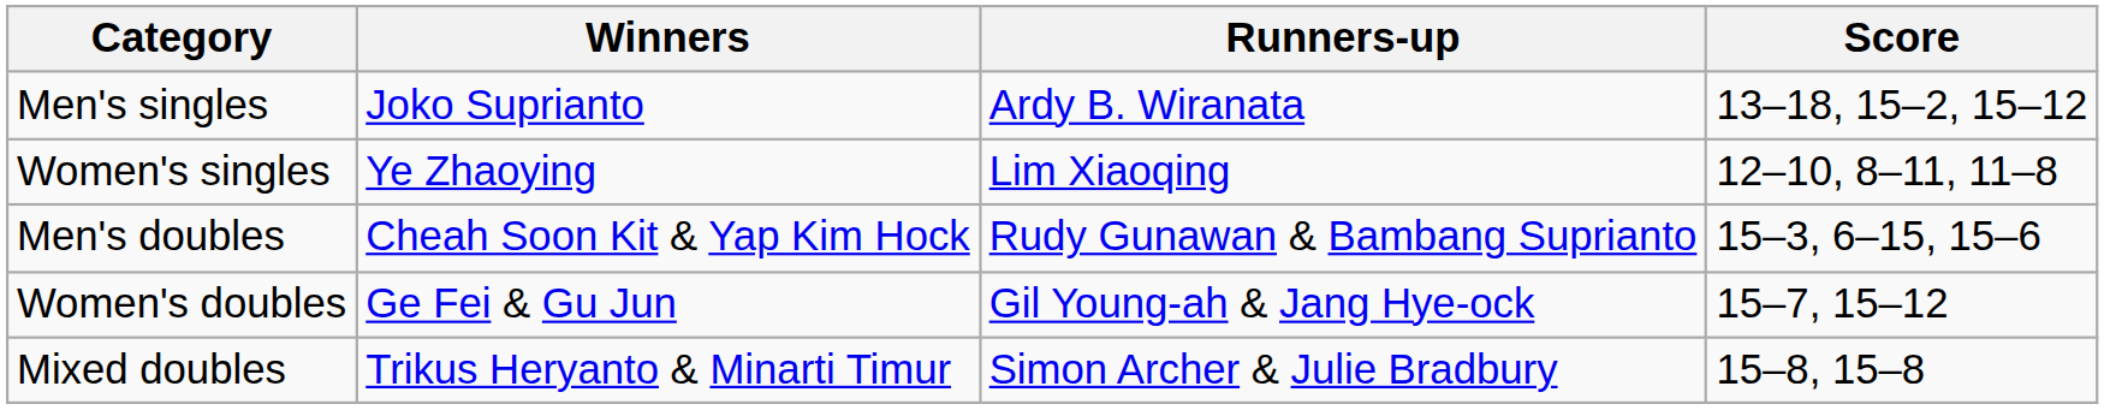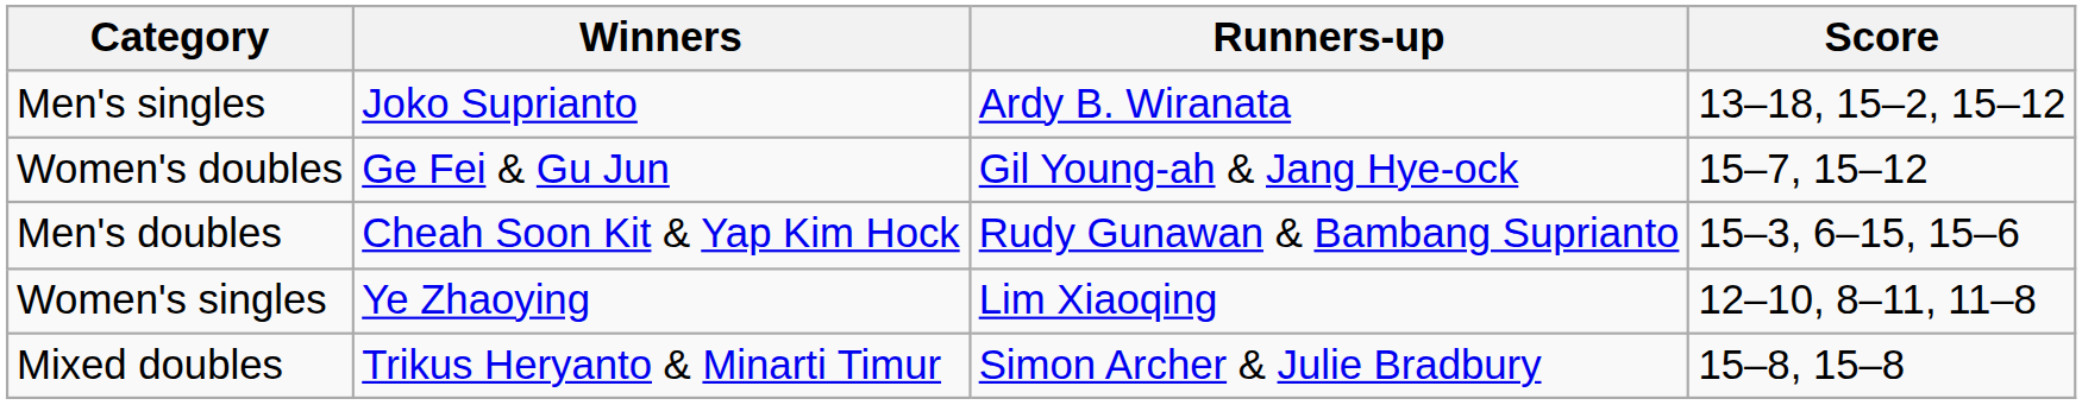rows swapped: Women's singles <-> Women's doubles
